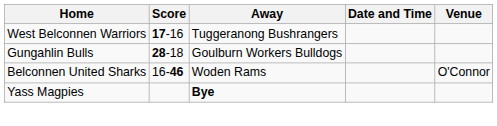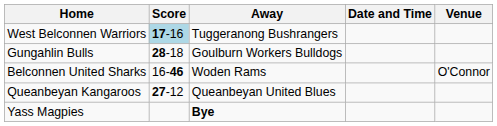West Belconnen Warriors | Score: no background -> lightblue background
+ row: Queanbeyan Kangaroos | 27-12 | Queanbeyan United Blues
